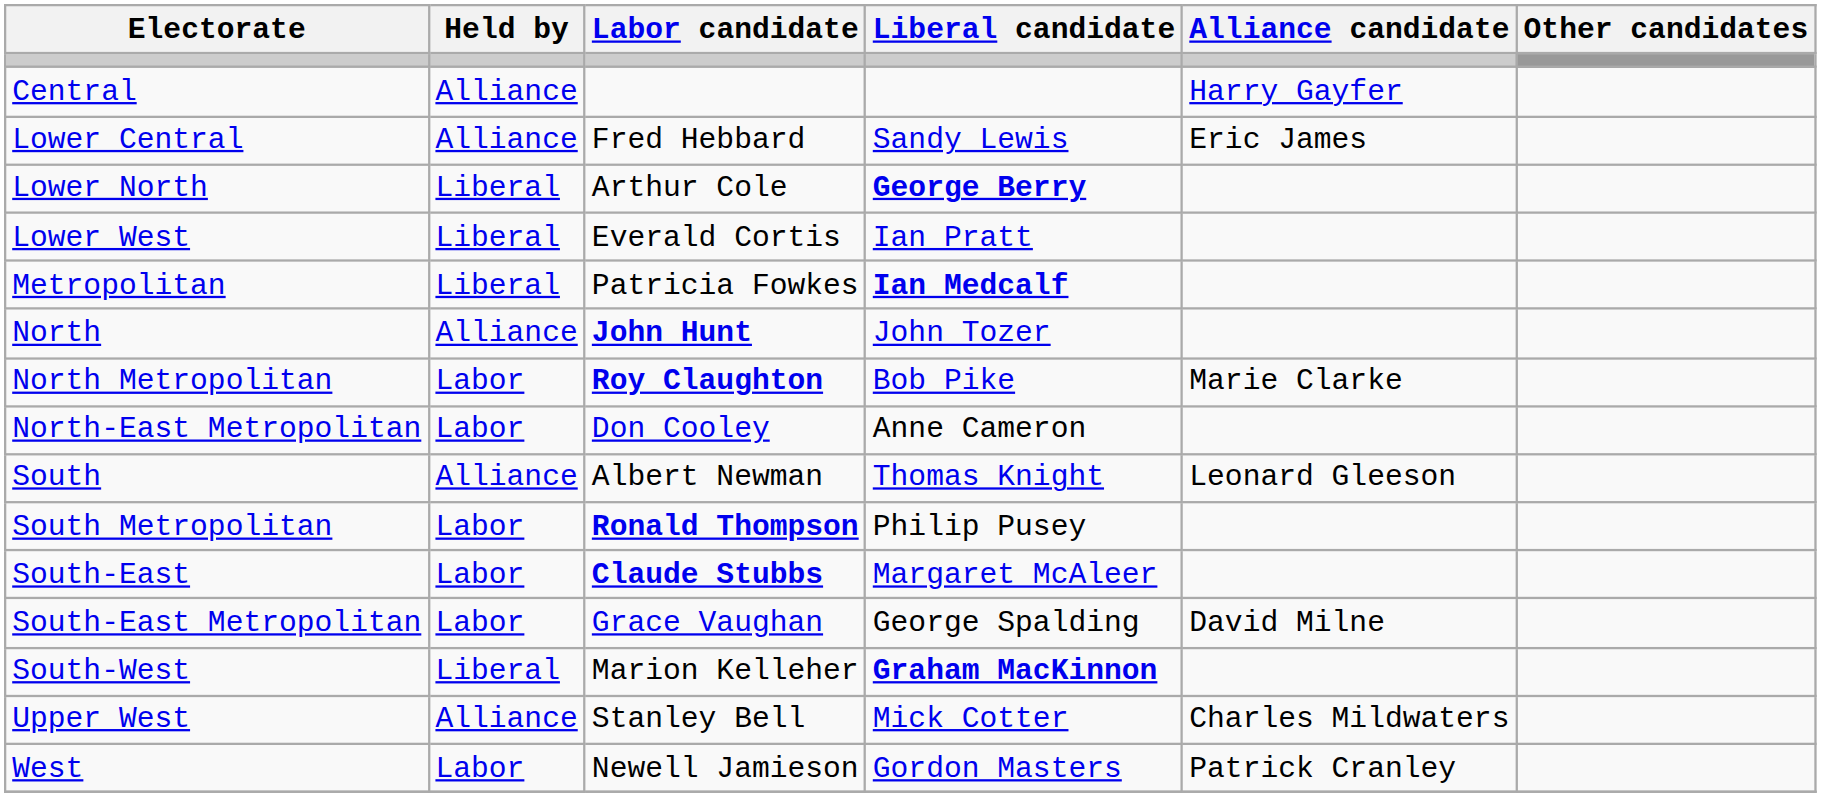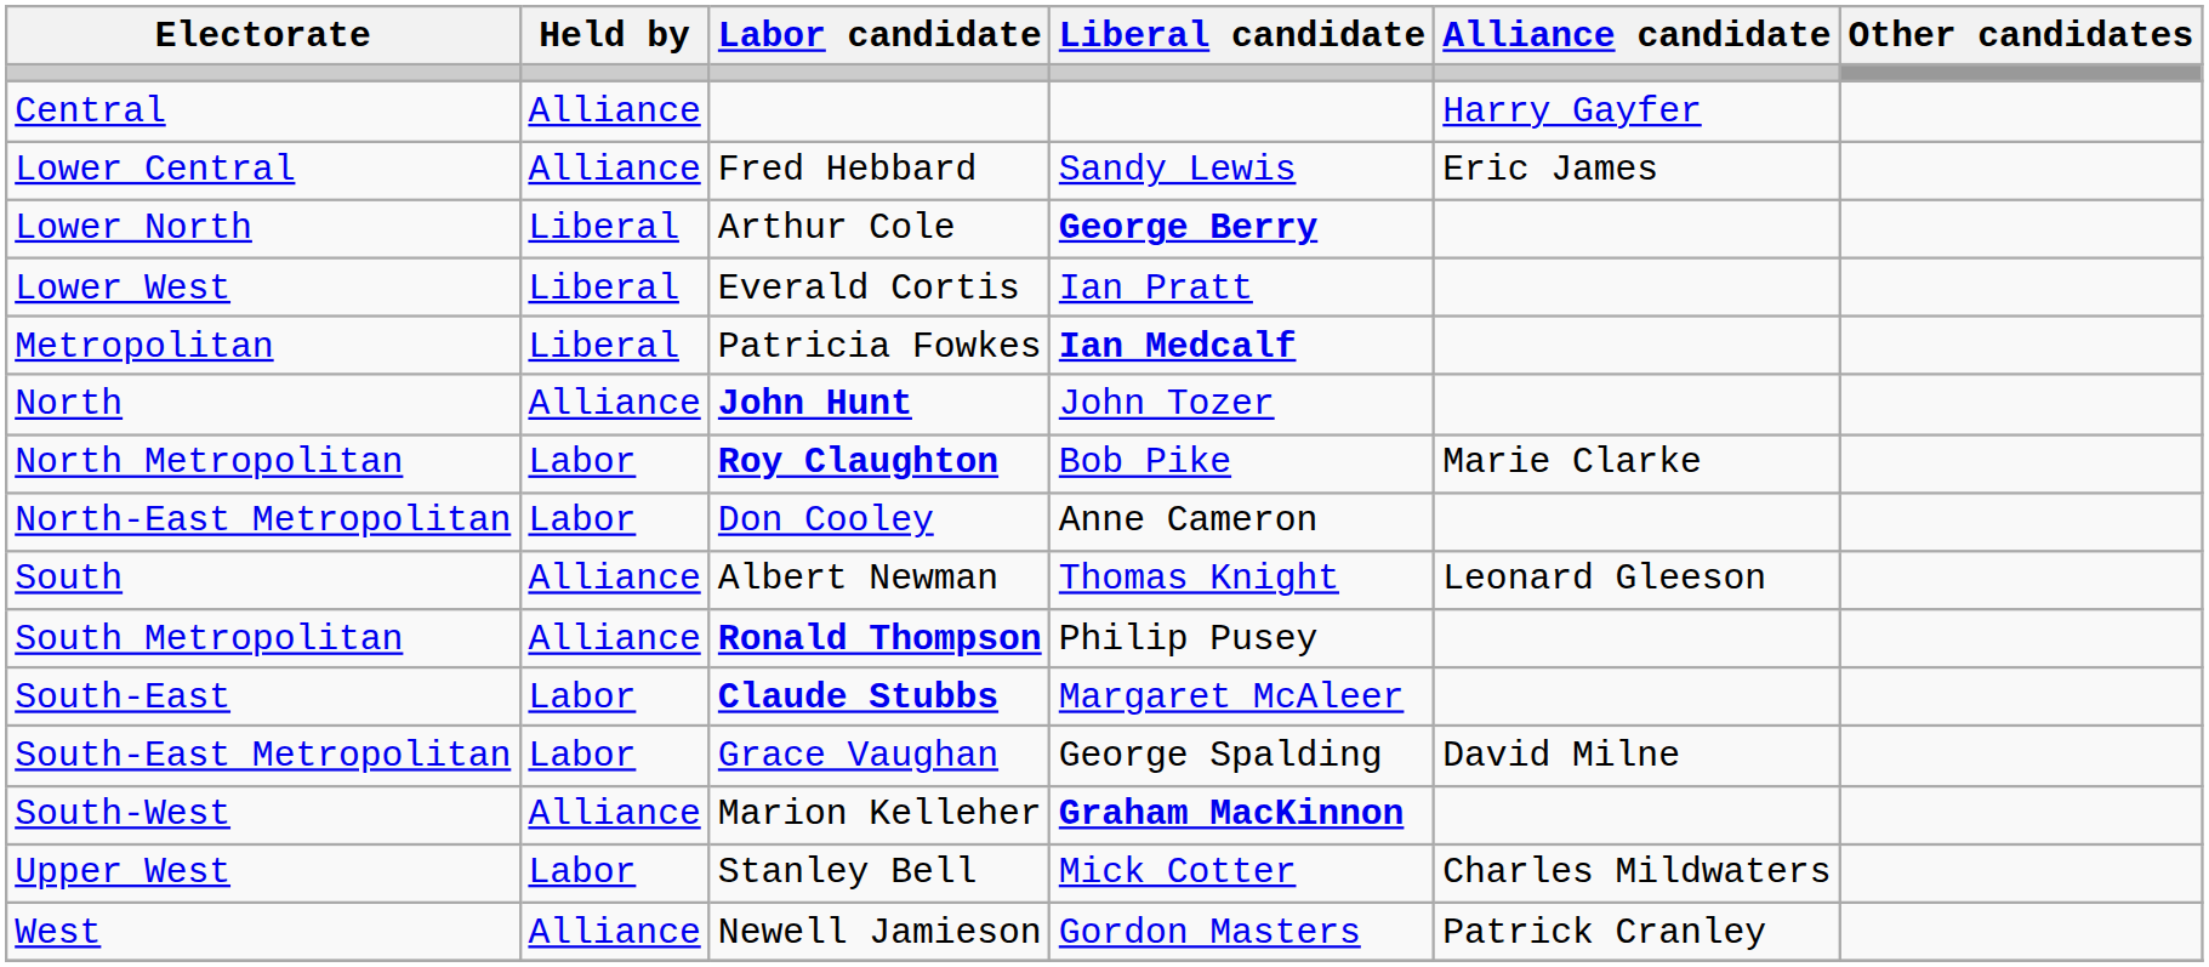South Metropolitan | Held by: Labor -> Alliance
South-West | Held by: Liberal -> Alliance
Upper West | Held by: Alliance -> Labor
West | Held by: Labor -> Alliance
